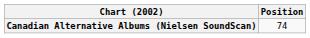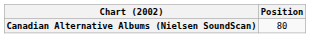Canadian Alternative Albums (Nielsen SoundScan) | Position: 74 -> 80
